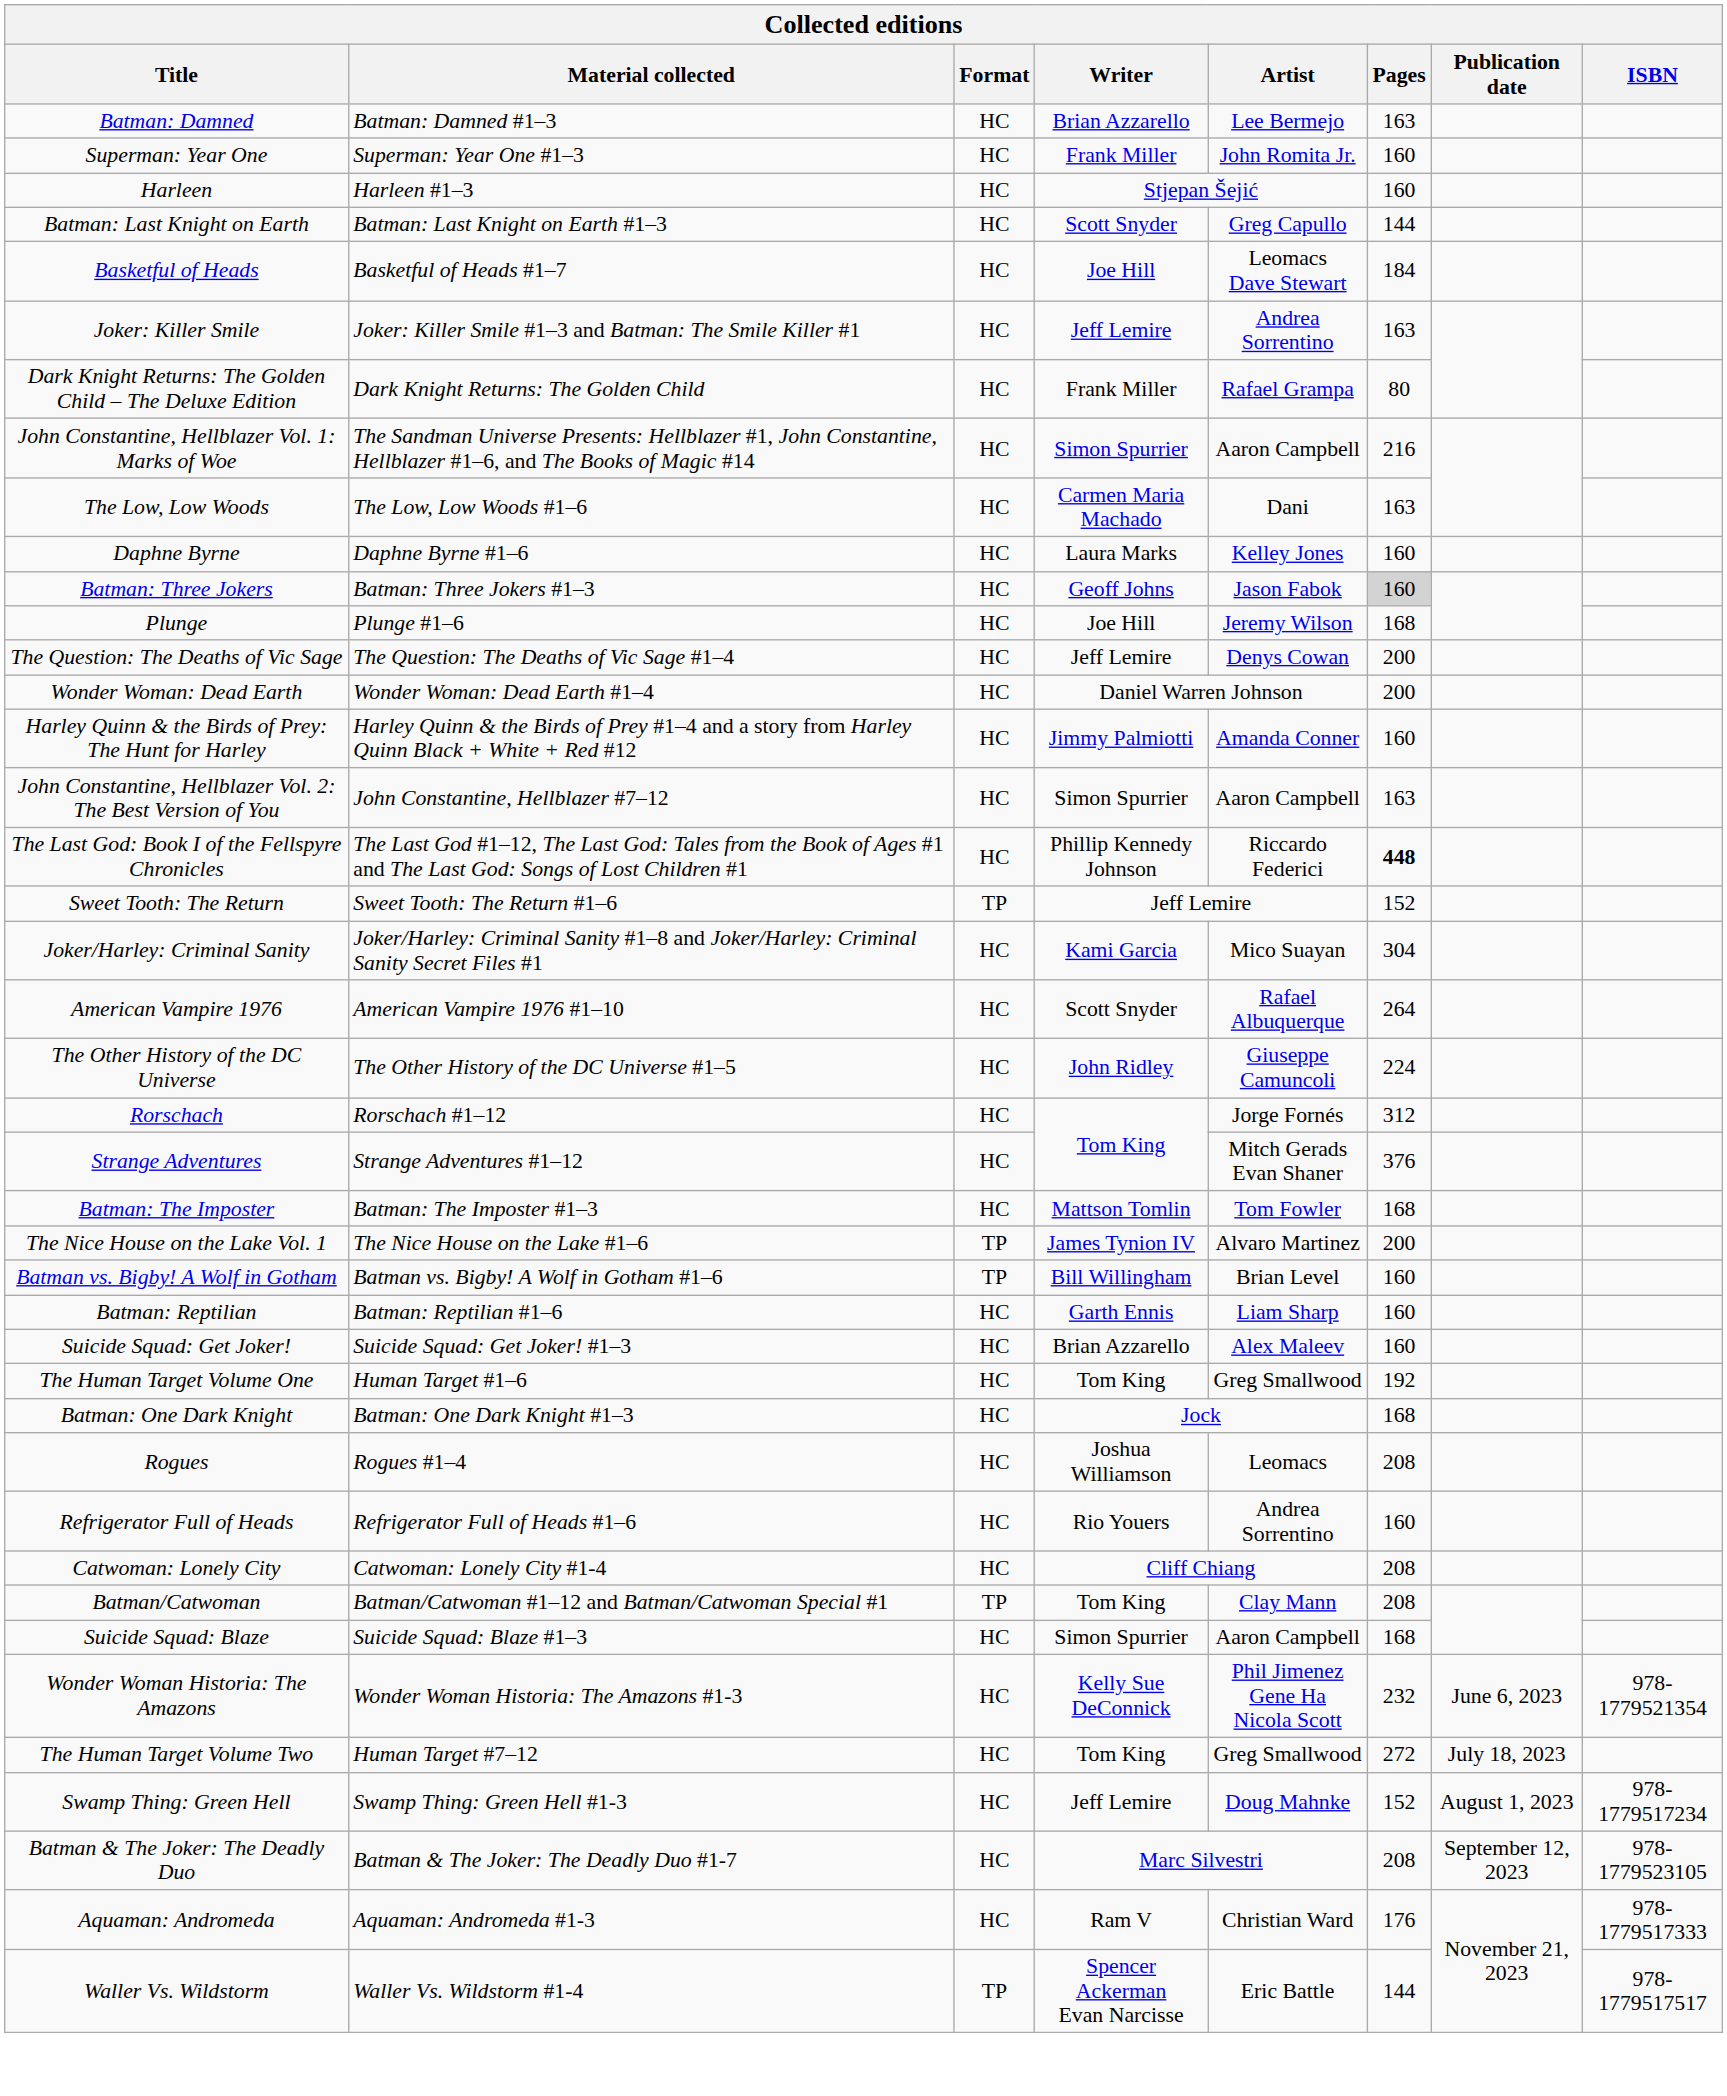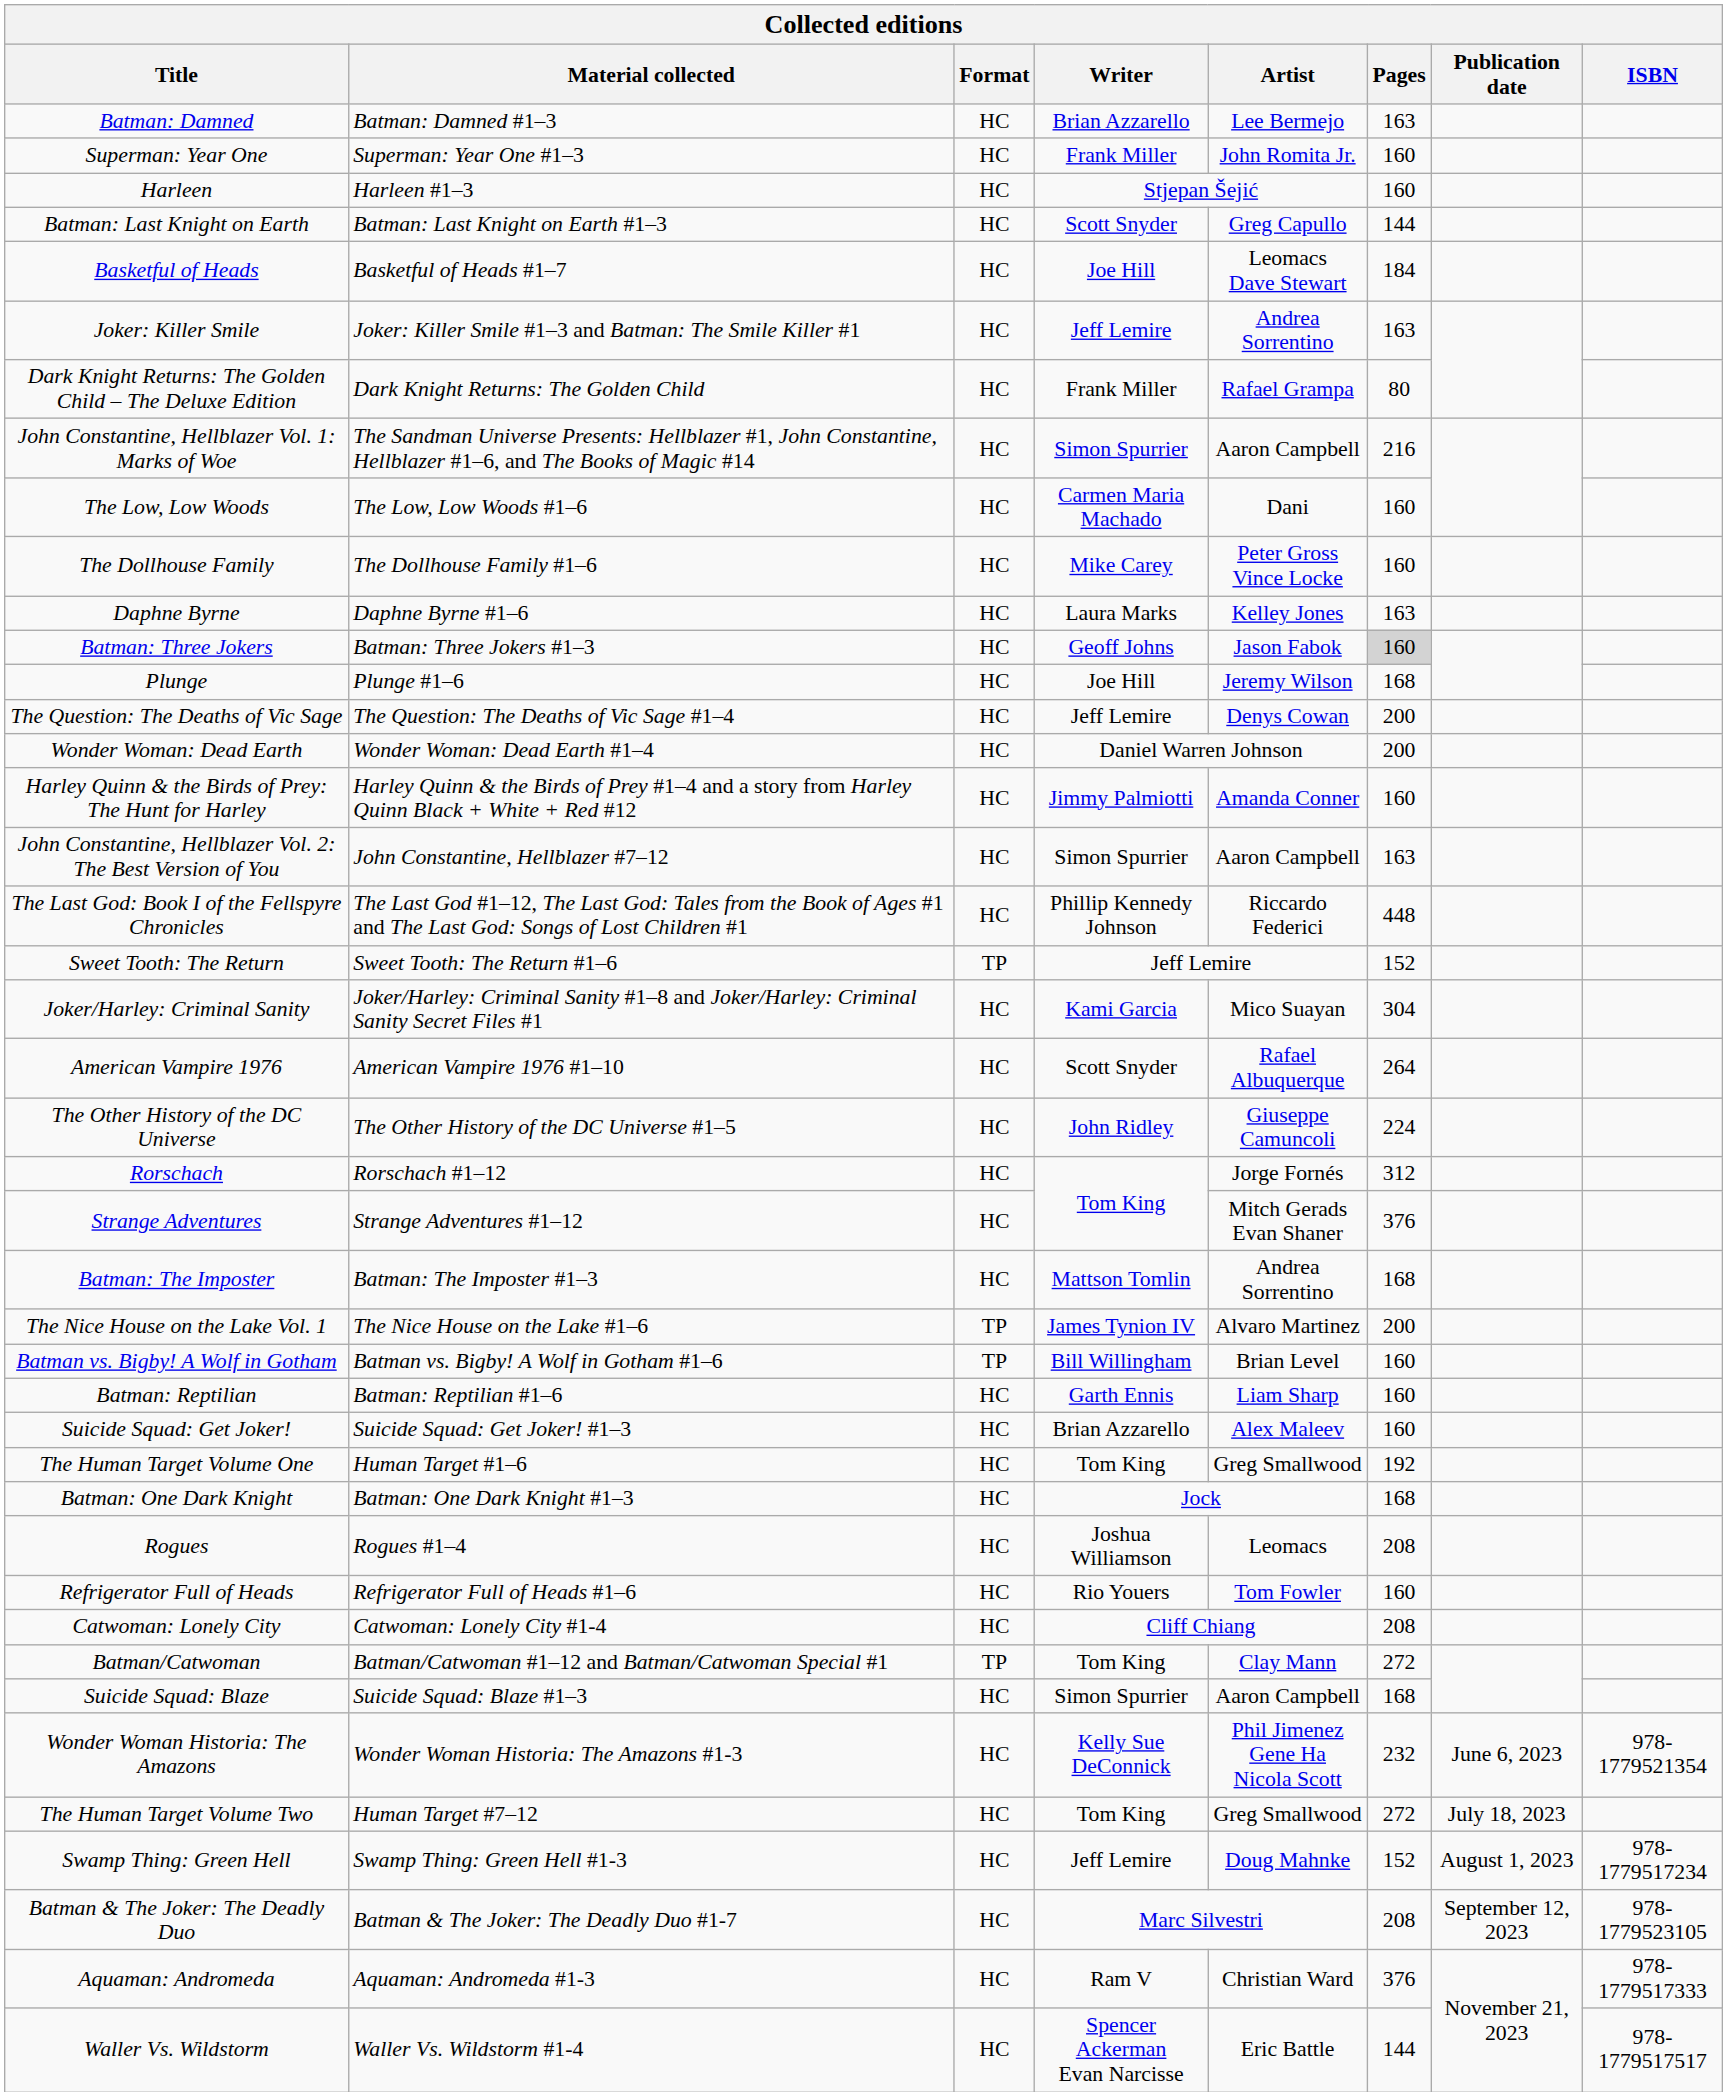The Low, Low Woods | Pages: 163 -> 160
+ row: The Dollhouse Family | The Dollhouse Family #1–6 | HC | Mike Carey | Peter Gross Vince Locke | 160
Daphne Byrne | Pages: 160 -> 163
The Last God: Book I of the Fellspyre Chronicles | Pages: bold -> normal
Batman: The Imposter | Artist: Tom Fowler -> Andrea Sorrentino
Refrigerator Full of Heads | Artist: Andrea Sorrentino -> Tom Fowler
Batman/Catwoman | Pages: 208 -> 272
Aquaman: Andromeda | Pages: 176 -> 376
Waller Vs. Wildstorm | Format: TP -> HC
